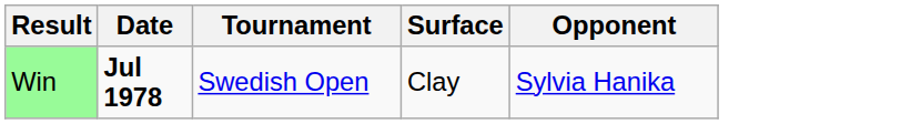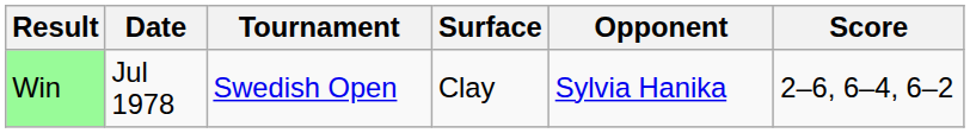+ column: Score | 2–6, 6–4, 6–2
Win | Date: bold -> normal
